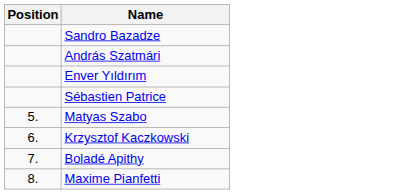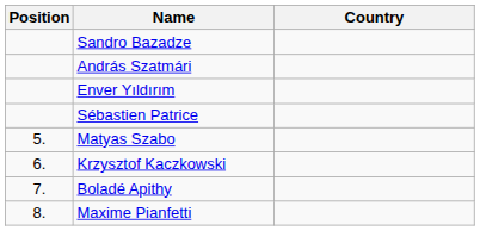+ column: Country
